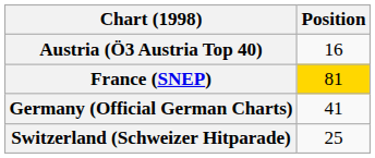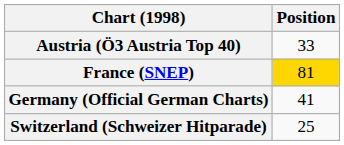Austria (Ö3 Austria Top 40) | Position: 16 -> 33
